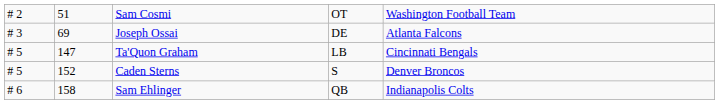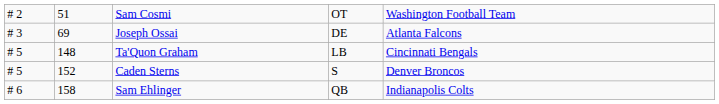Ta'Quon Graham | column 2: 147 -> 148
